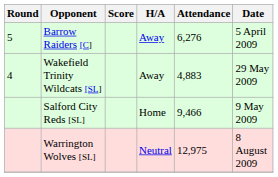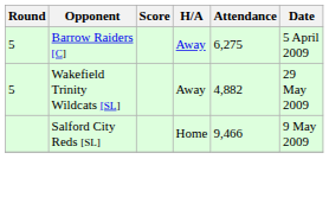Barrow Raiders [C] | Attendance: 6,276 -> 6,275
Wakefield Trinity Wildcats [SL] | Round: 4 -> 5
Wakefield Trinity Wildcats [SL] | Attendance: 4,883 -> 4,882
- row: Warrington Wolves [SL] | Neutral | 12,975 | 8 August 2009
